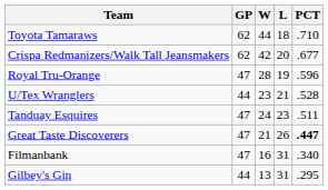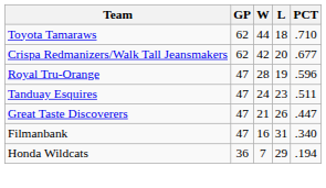- row: U/Tex Wranglers | 44 | 23 | 21 | .528
Great Taste Discoverers | PCT: bold -> normal
- row: Gilbey's Gin | 44 | 13 | 31 | .295
+ row: Honda Wildcats | 36 | 7 | 29 | .194
